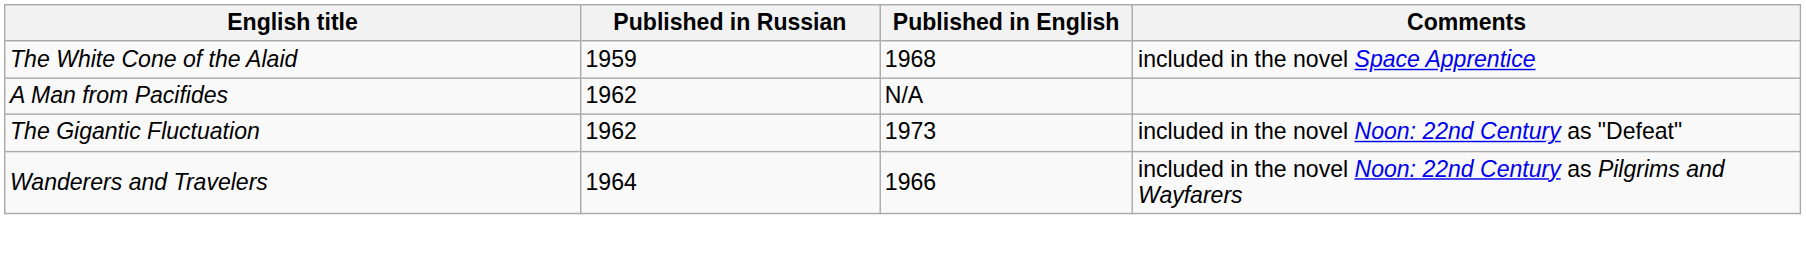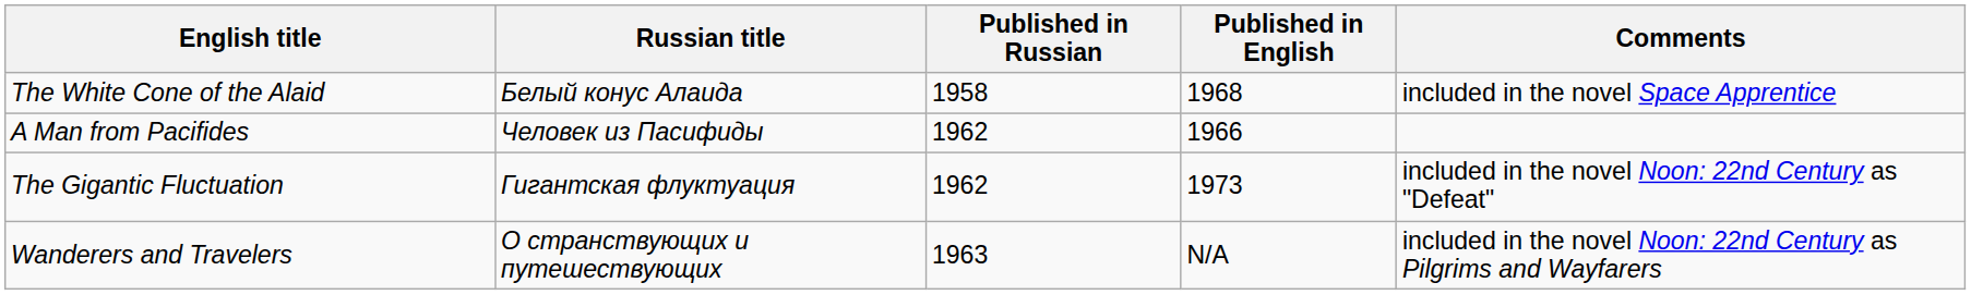+ column: Russian title | Белый конус Алаида | Человек из Пасифиды | Гигантская флуктуация | О странствующих и путешествующих
The White Cone of the Alaid | Published in Russian: 1959 -> 1958
A Man from Pacifides | Published in English: N/A -> 1966
Wanderers and Travelers | Published in Russian: 1964 -> 1963
Wanderers and Travelers | Published in English: 1966 -> N/A
